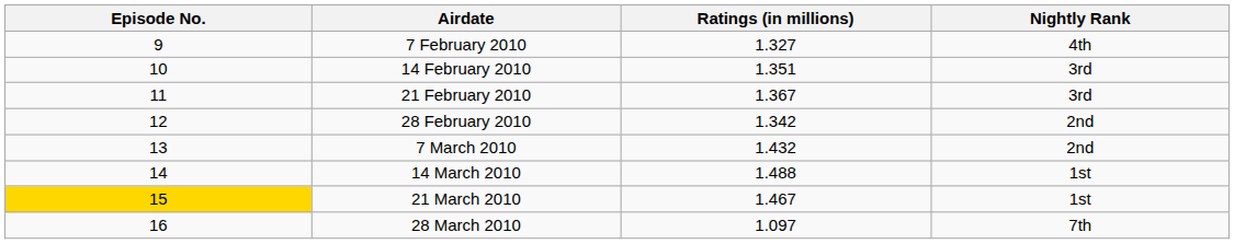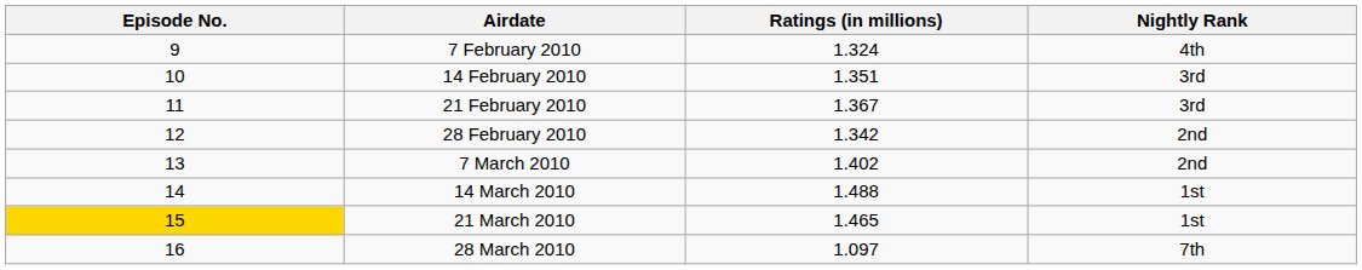7 February 2010 | Ratings (in millions): 1.327 -> 1.324
7 March 2010 | Ratings (in millions): 1.432 -> 1.402
21 March 2010 | Ratings (in millions): 1.467 -> 1.465
